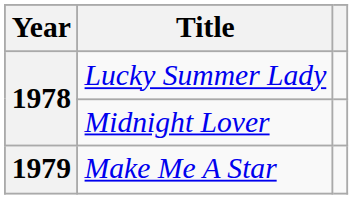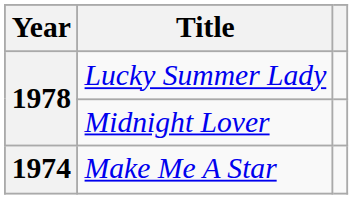Make Me A Star | Year: 1979 -> 1974
